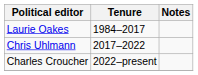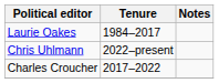Chris Uhlmann | Tenure: 2017–2022 -> 2022–present
Charles Croucher | Tenure: 2022–present -> 2017–2022
